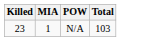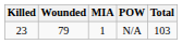+ column: Wounded | 79
